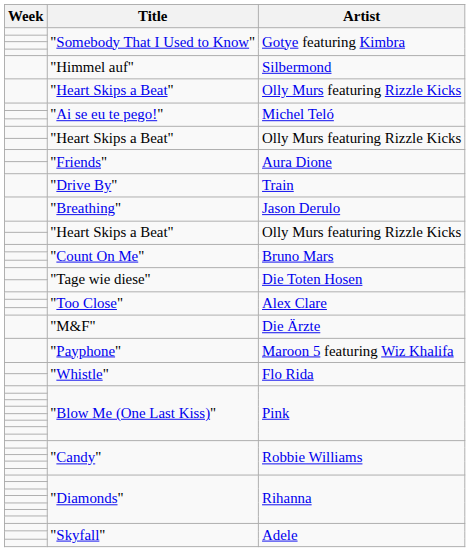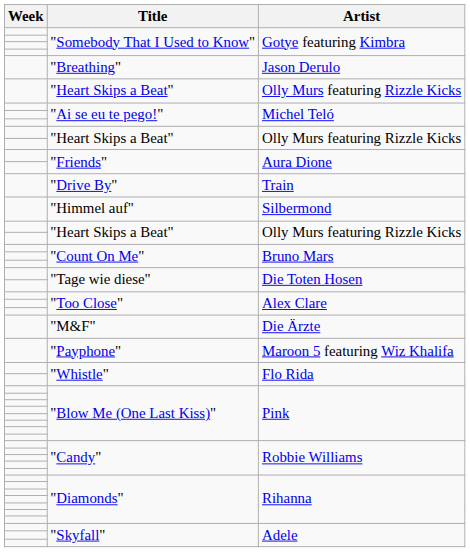rows swapped: "Himmel auf" <-> "Breathing"
